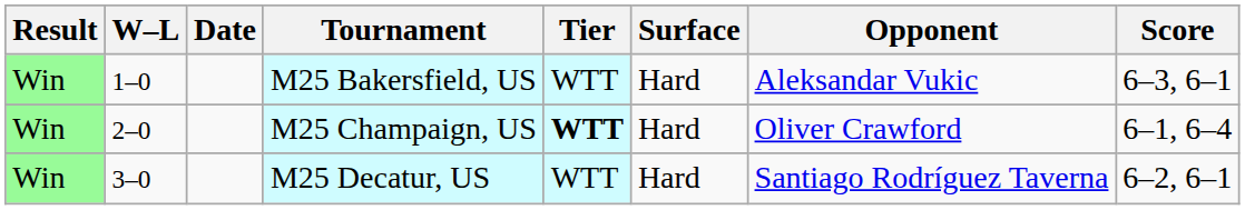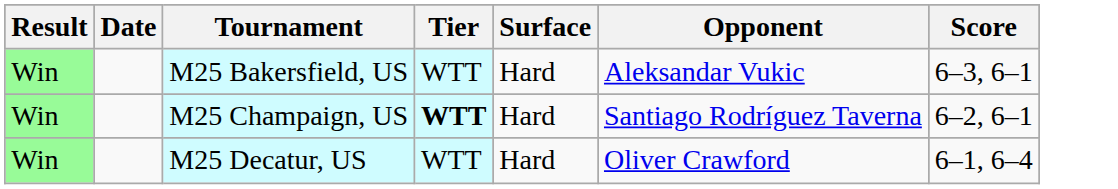- column: W–L | 1–0 | 2–0 | 3–0
M25 Champaign, US | Opponent: Oliver Crawford -> Santiago Rodríguez Taverna
M25 Champaign, US | Score: 6–1, 6–4 -> 6–2, 6–1
M25 Decatur, US | Opponent: Santiago Rodríguez Taverna -> Oliver Crawford
M25 Decatur, US | Score: 6–2, 6–1 -> 6–1, 6–4
